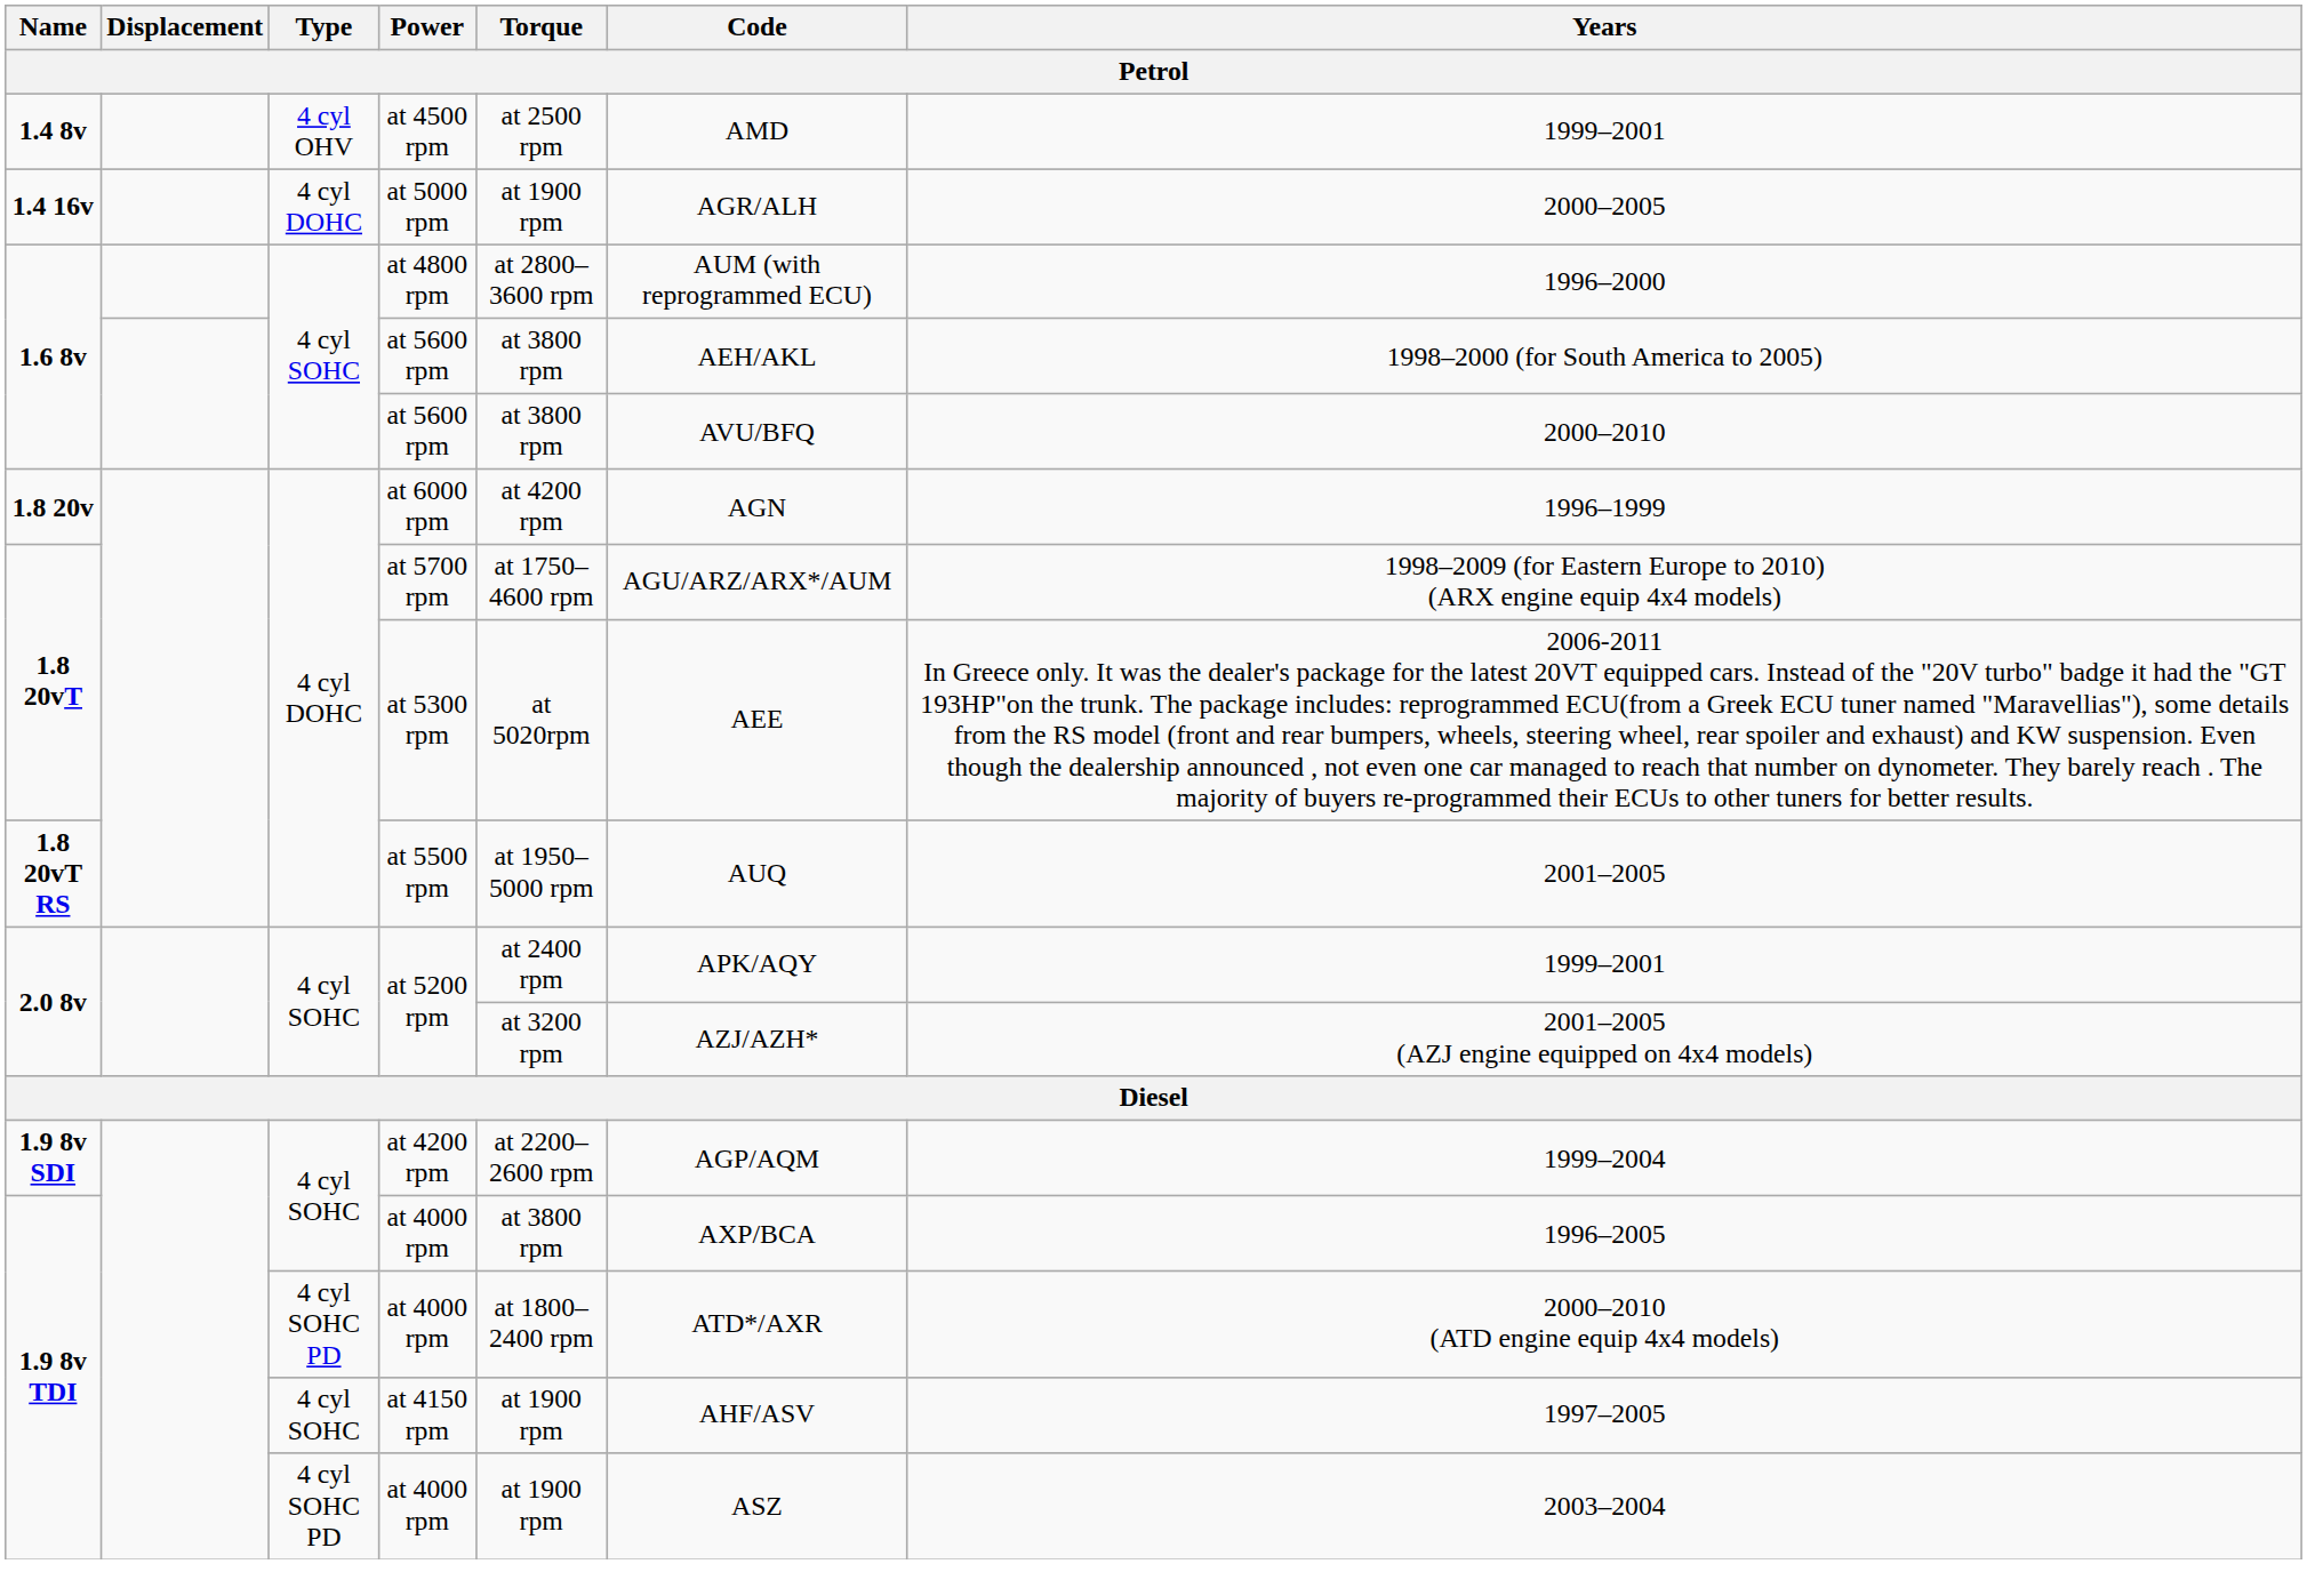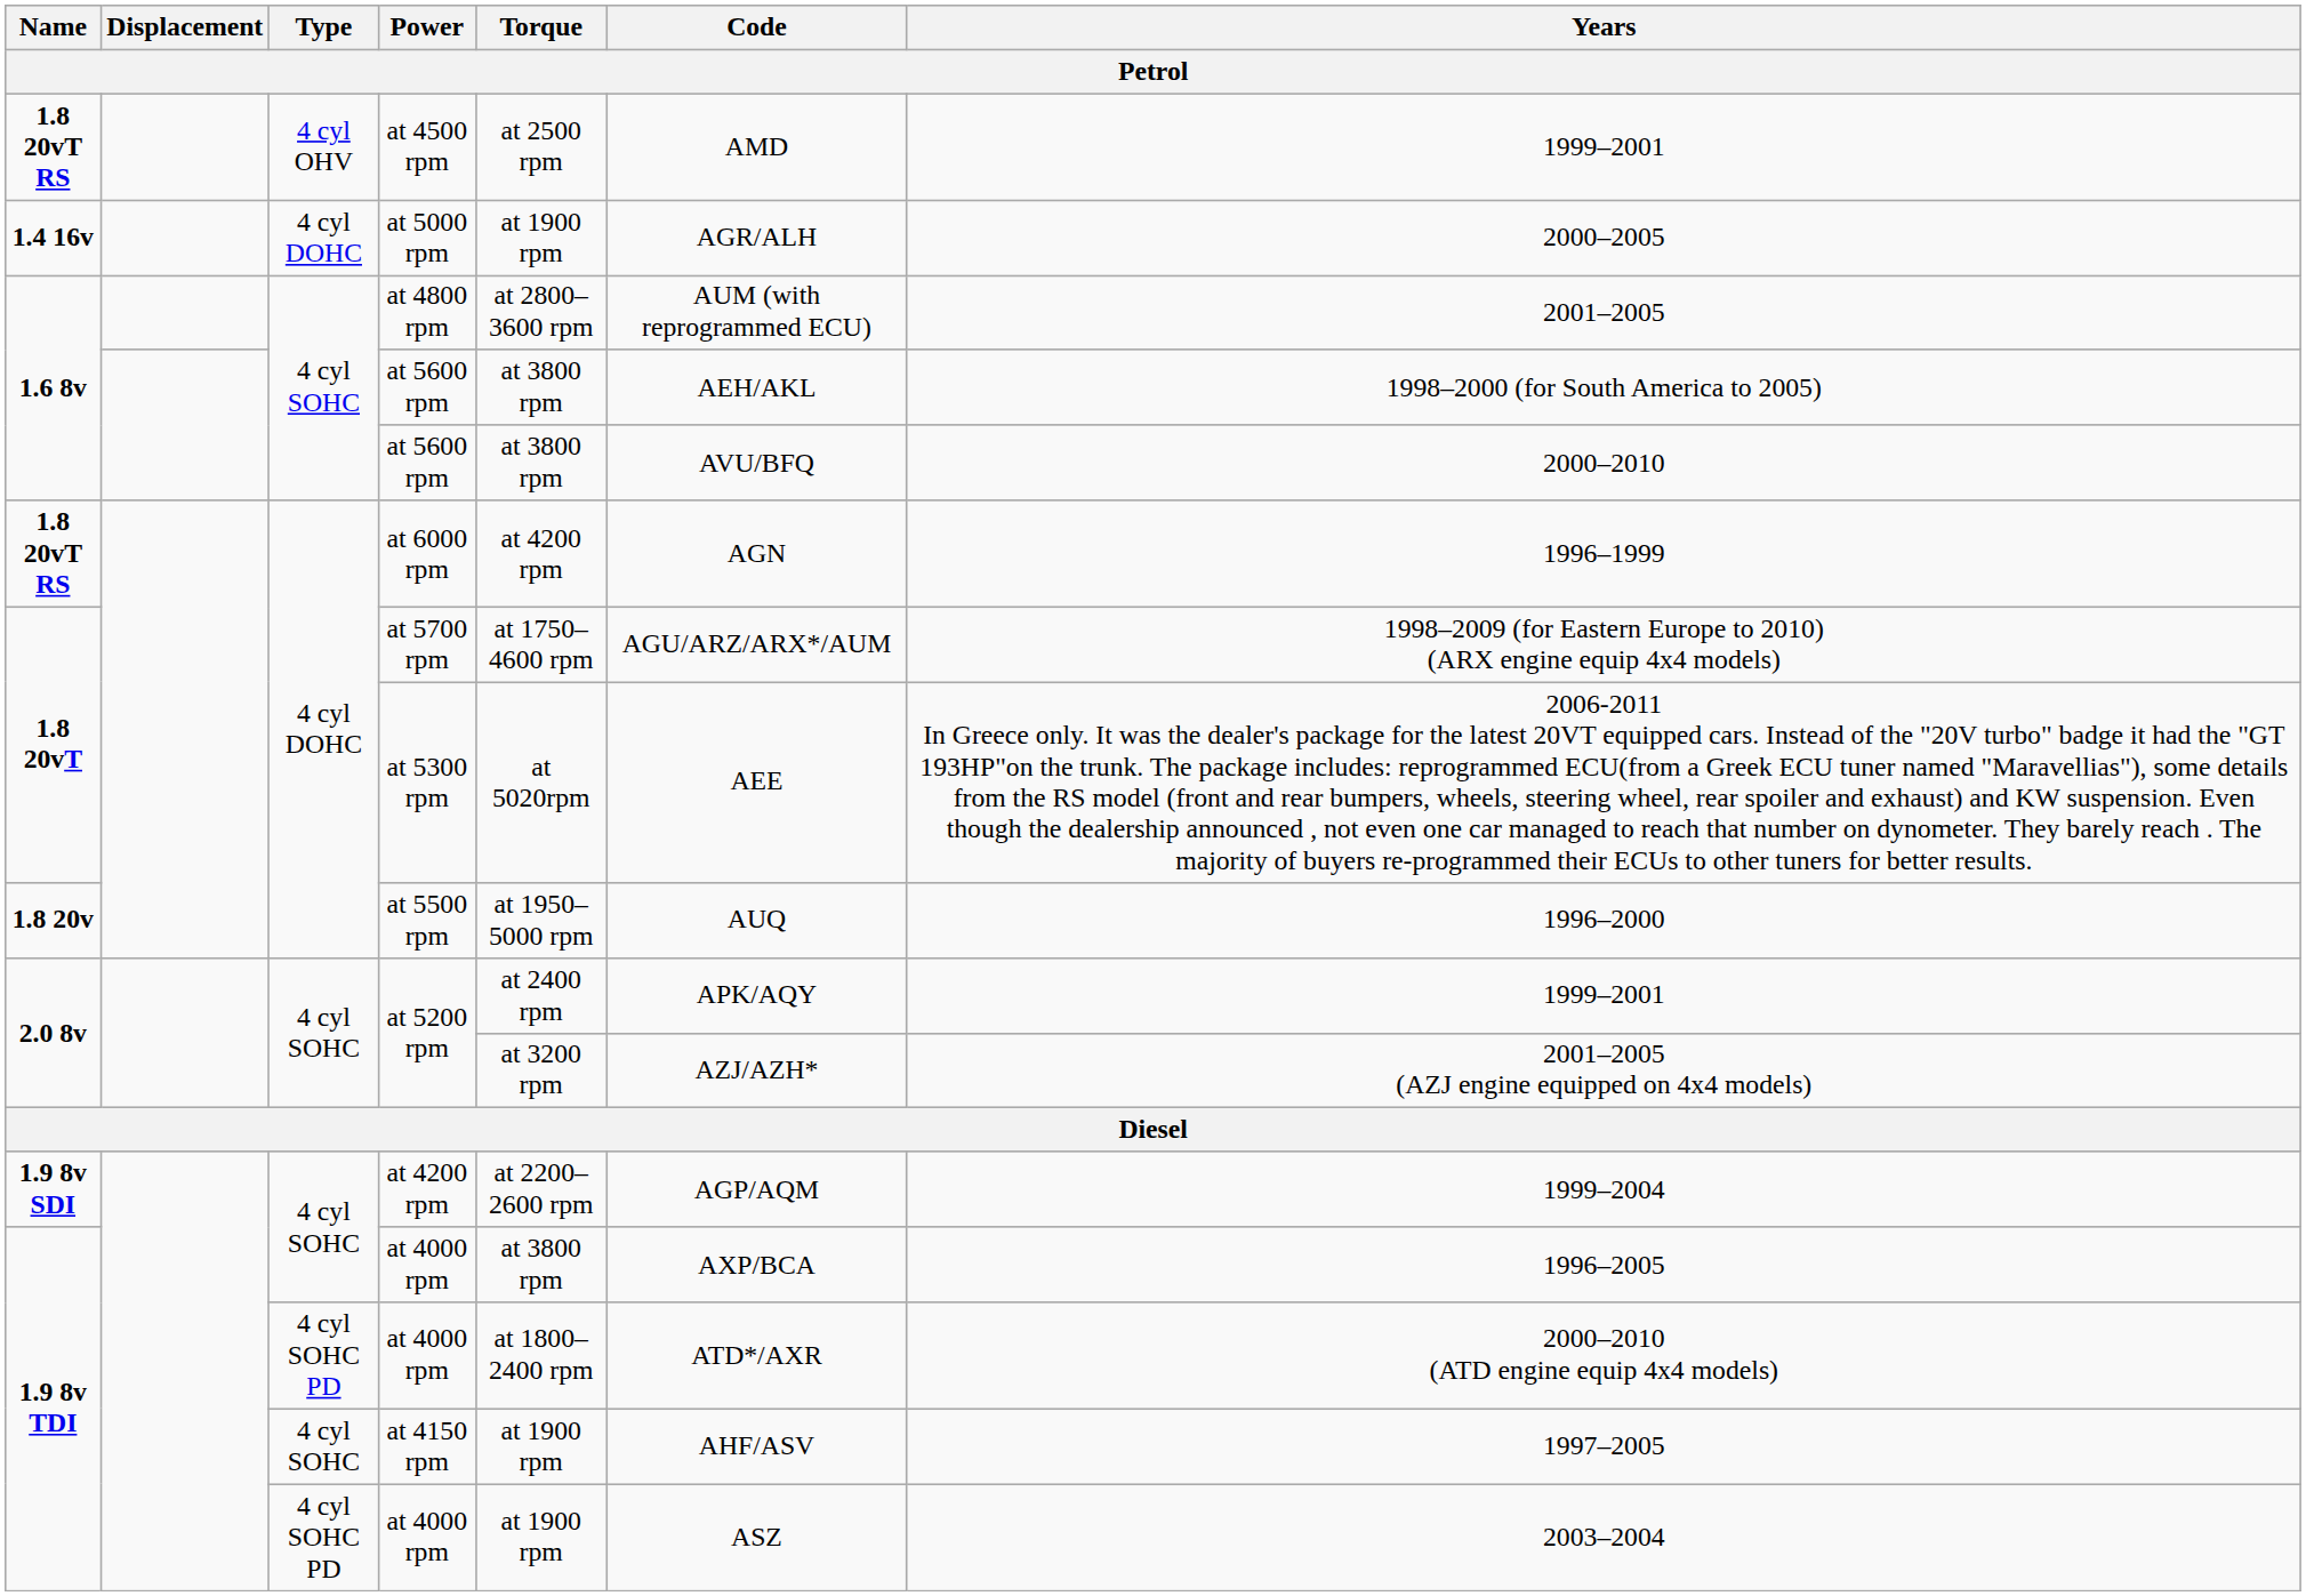at 4500 rpm | Name: 1.4 8v -> 1.8 20vT RS
at 4800 rpm | Years: 1996–2000 -> 2001–2005
at 6000 rpm | Name: 1.8 20v -> 1.8 20vT RS
at 5500 rpm | Name: 1.8 20vT RS -> 1.8 20v
at 5500 rpm | Years: 2001–2005 -> 1996–2000
